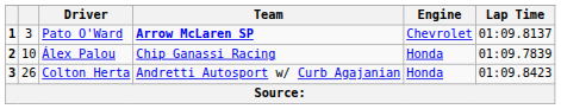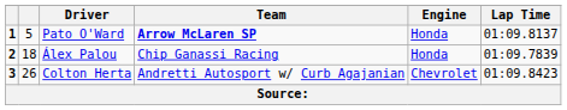Pato O'Ward | column 2: 3 -> 5
Pato O'Ward | Engine: Chevrolet -> Honda
Álex Palou | column 2: 10 -> 18
Colton Herta | Engine: Honda -> Chevrolet
